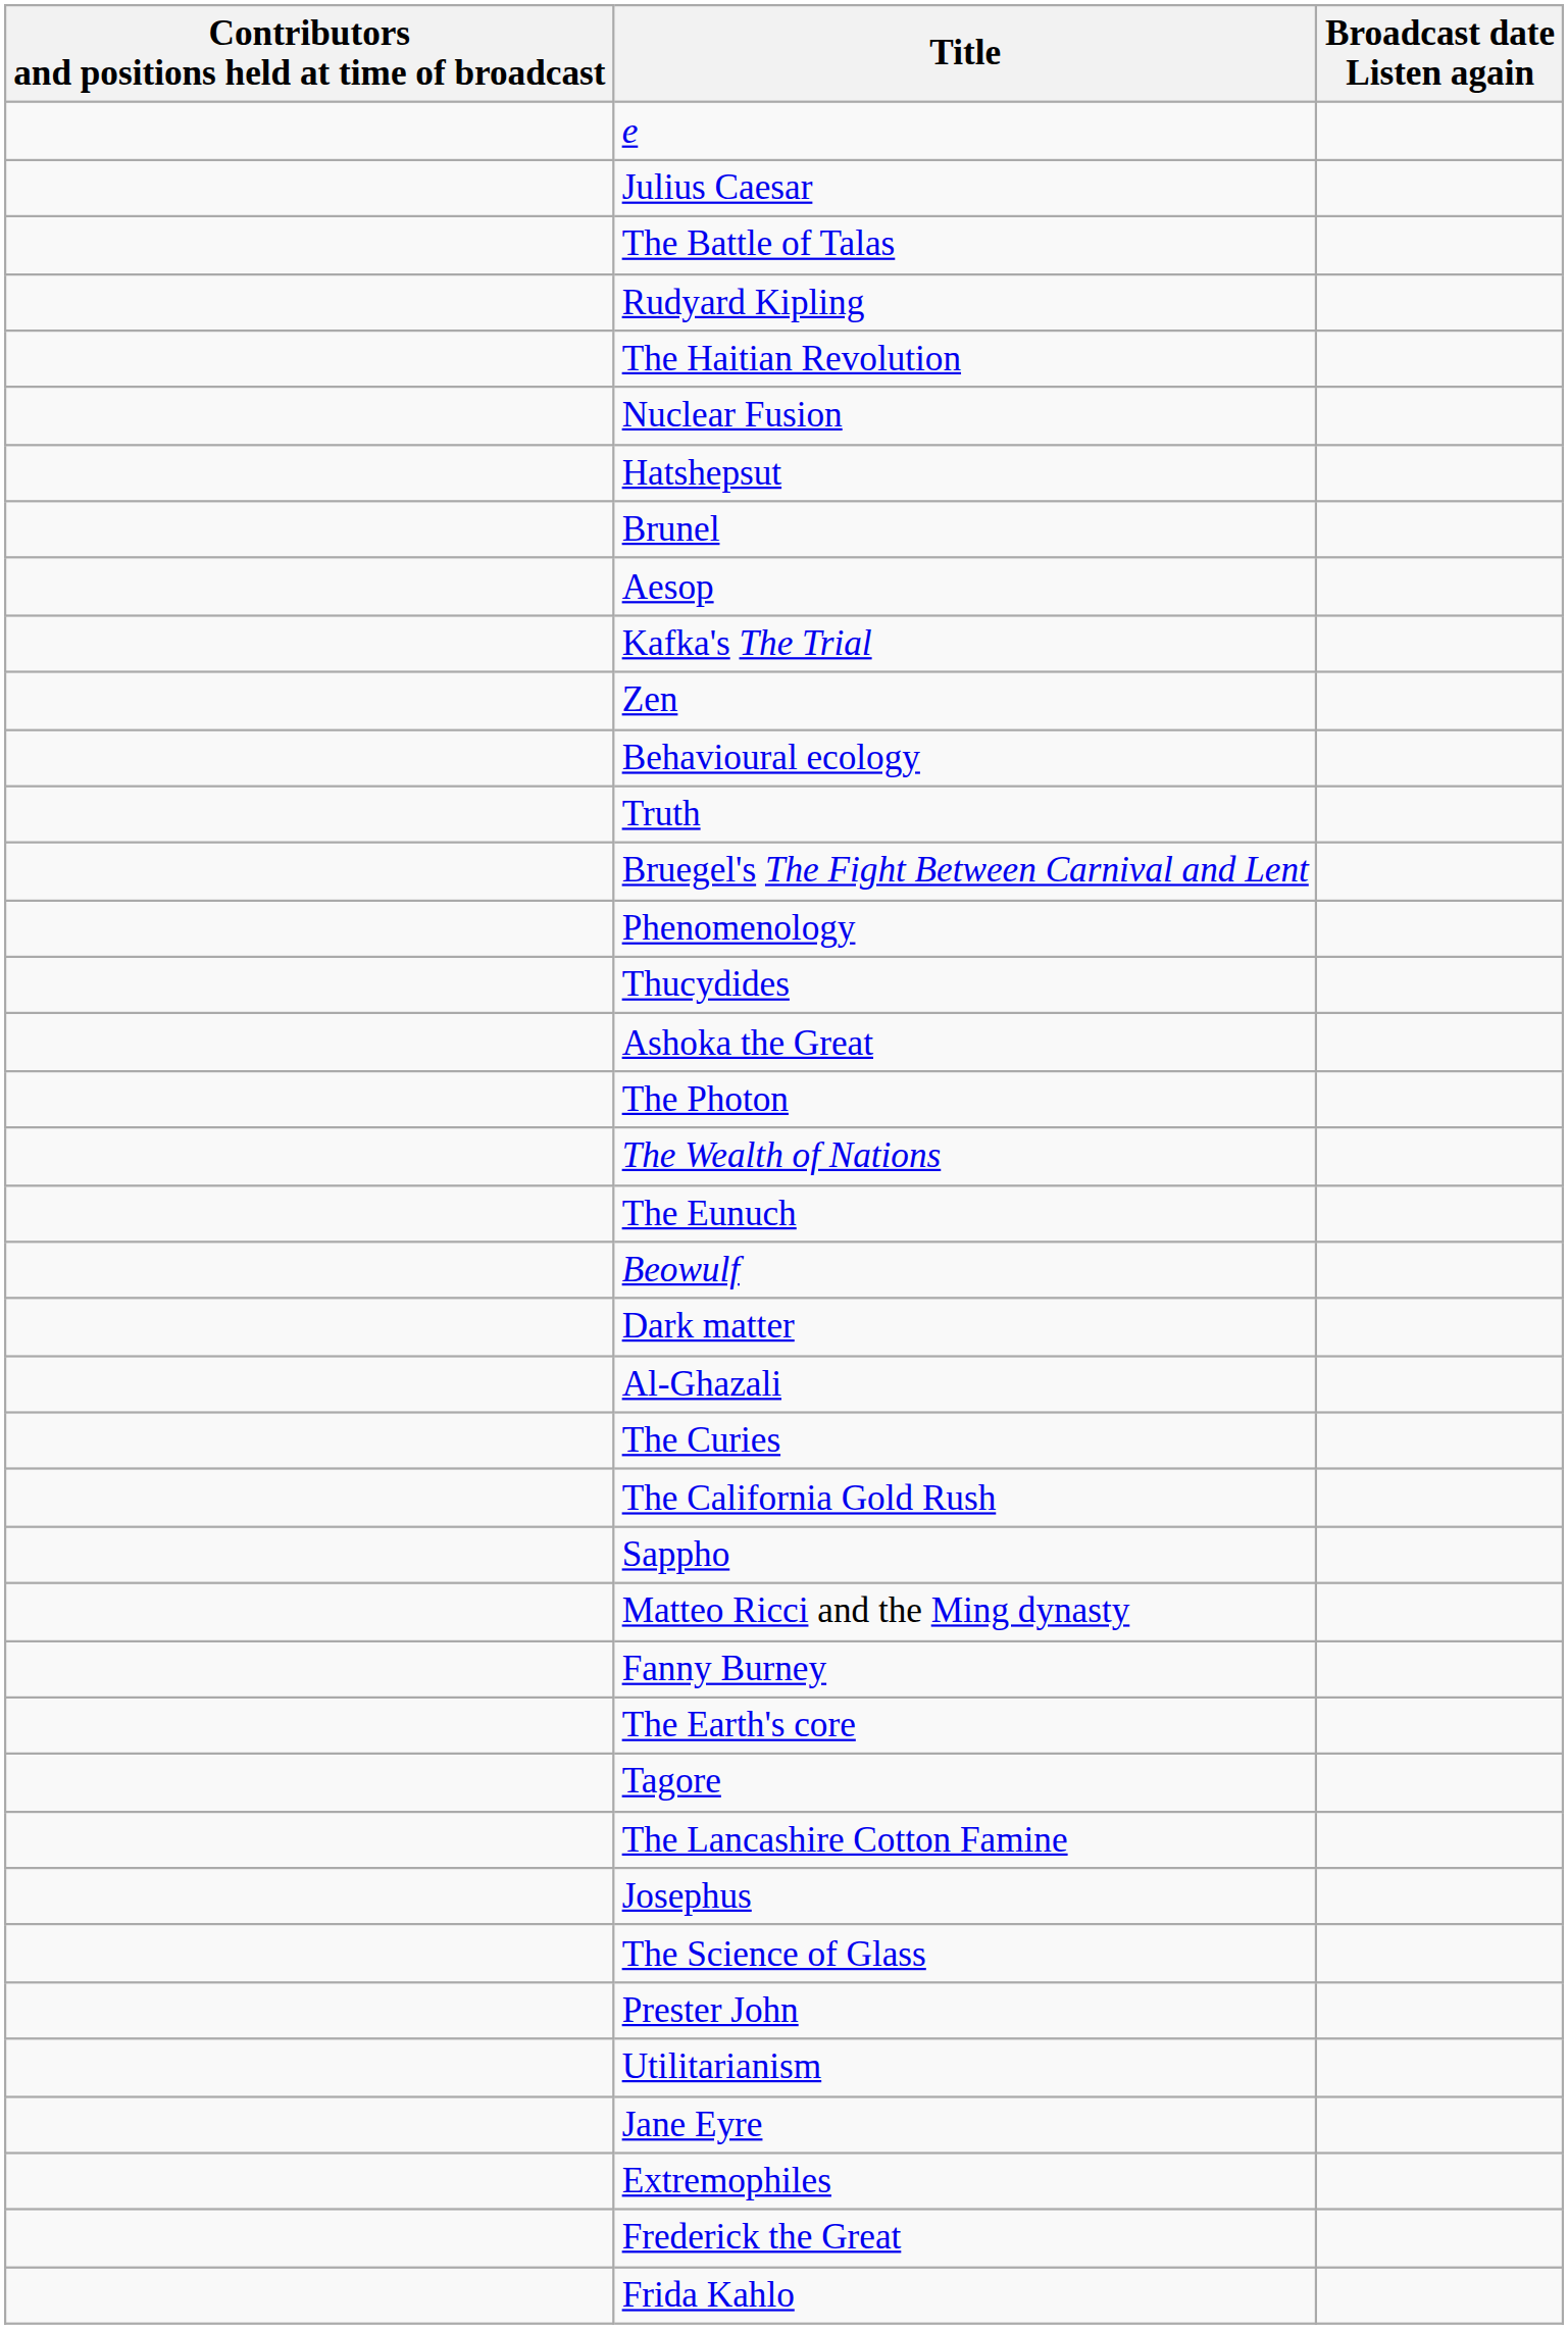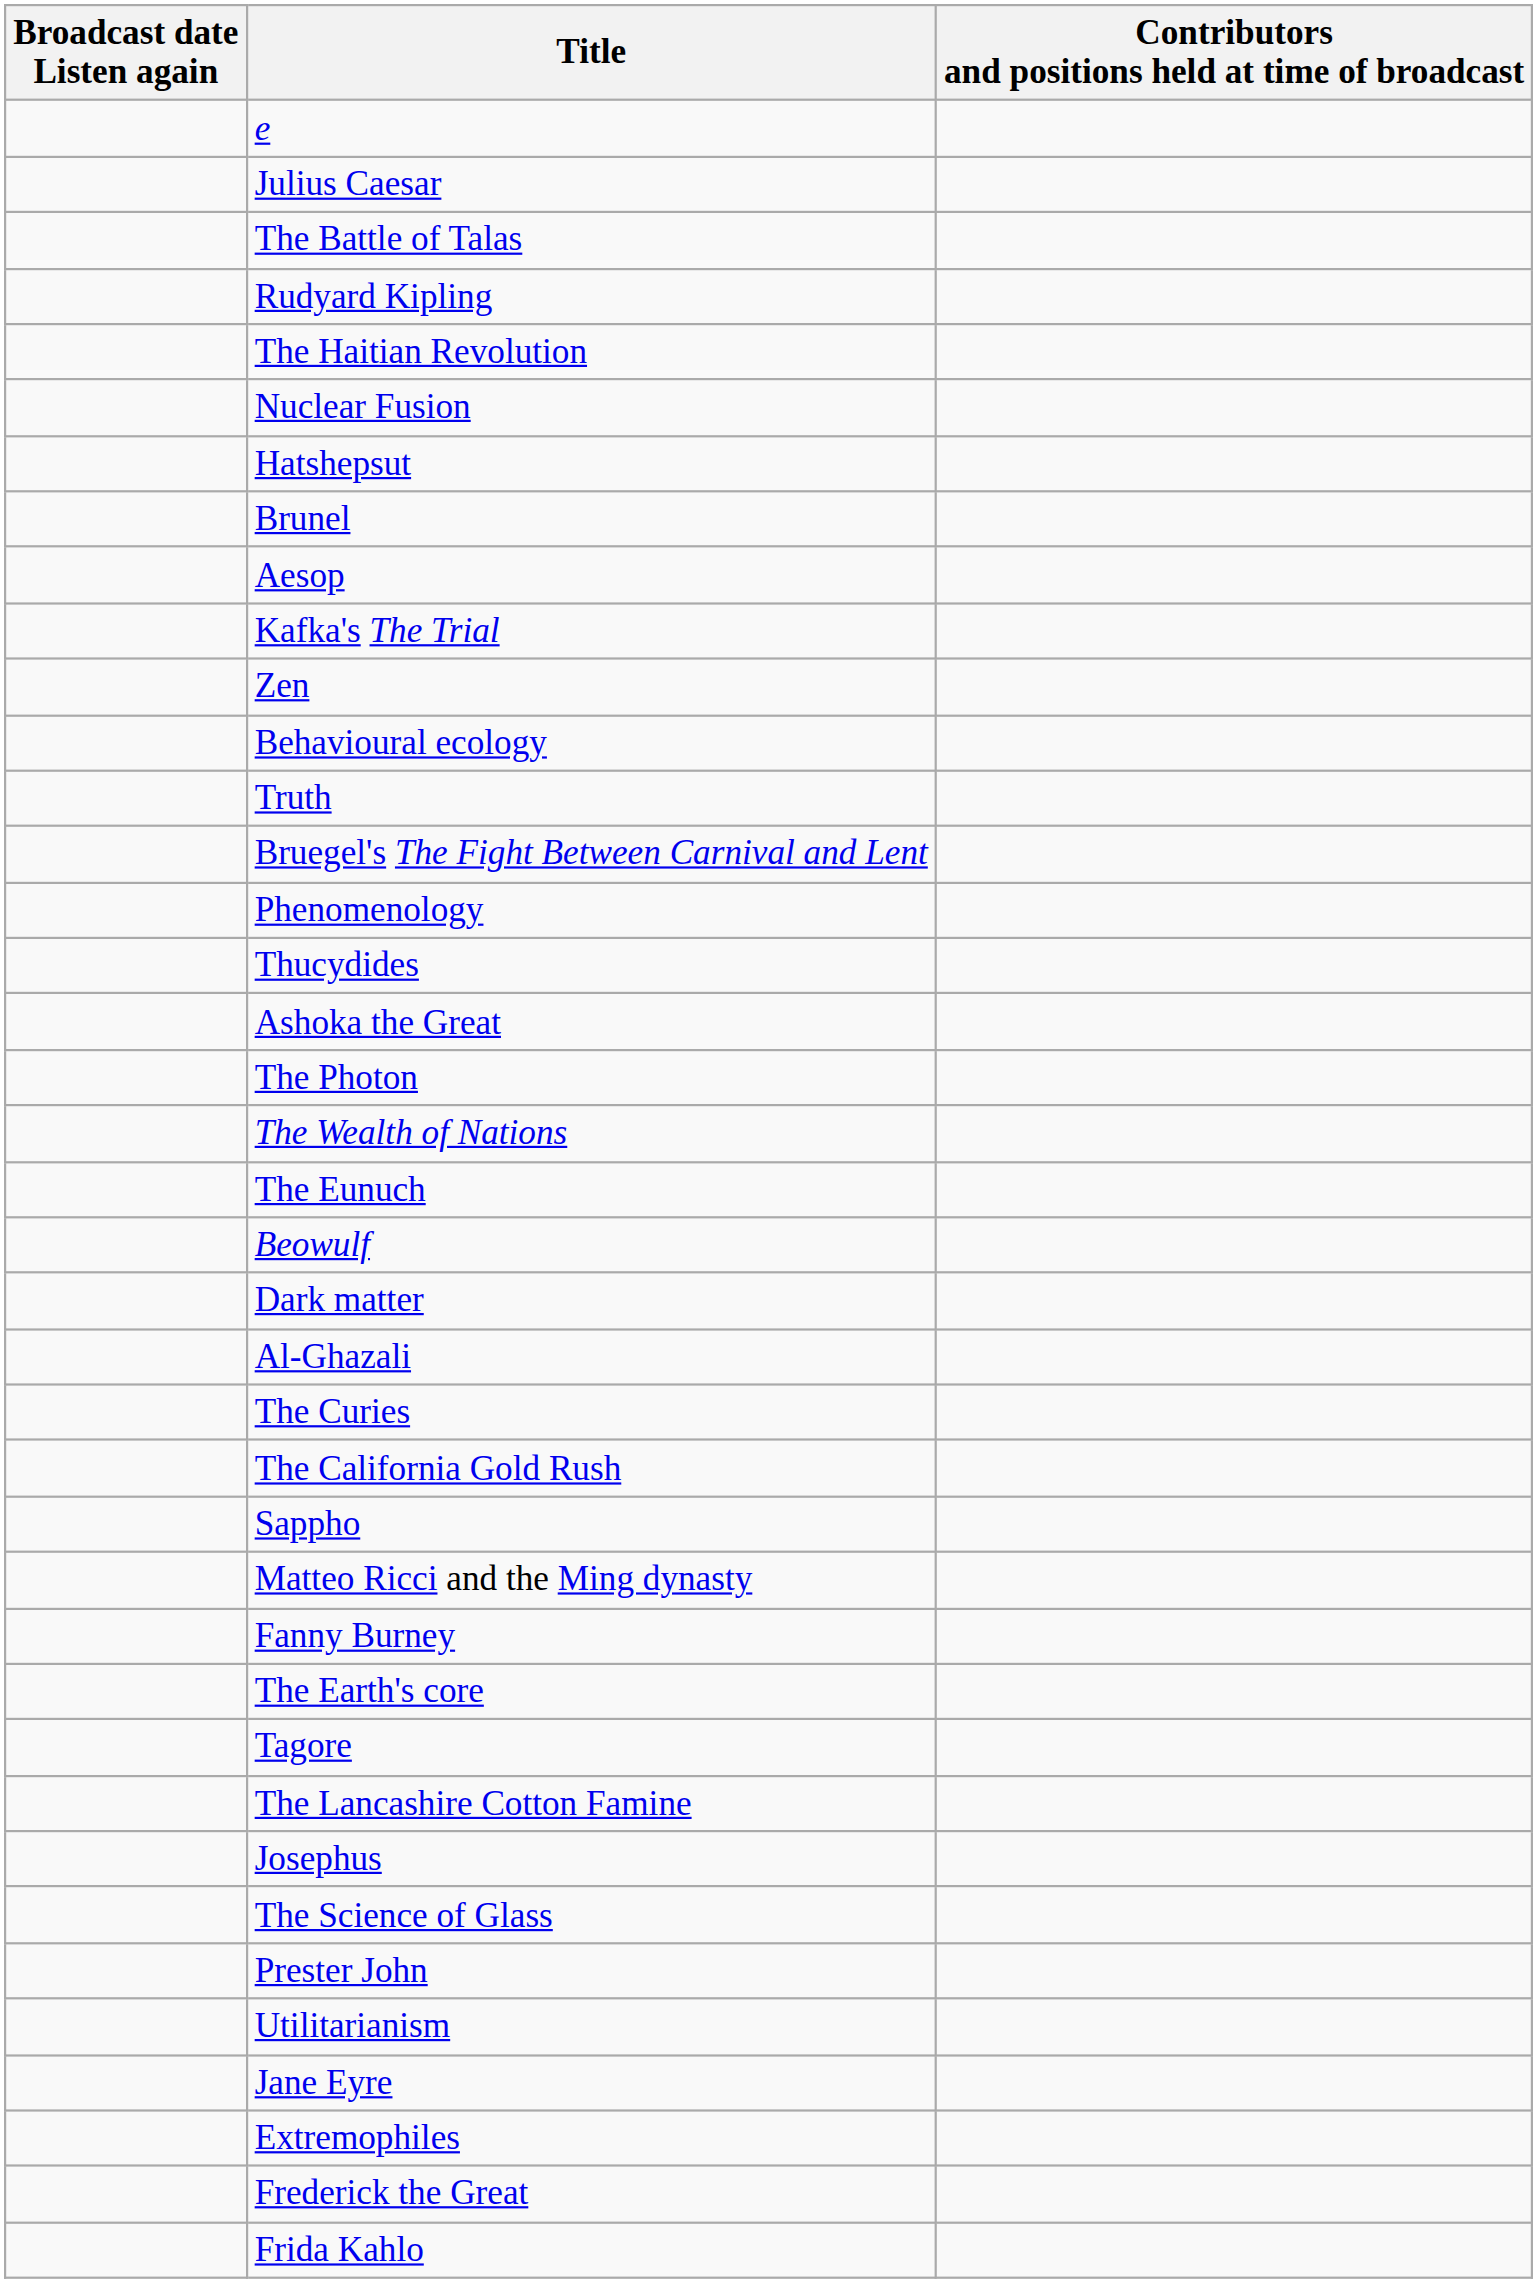columns swapped: Broadcast date Listen again <-> Contributors and positions held at time of broadcast
